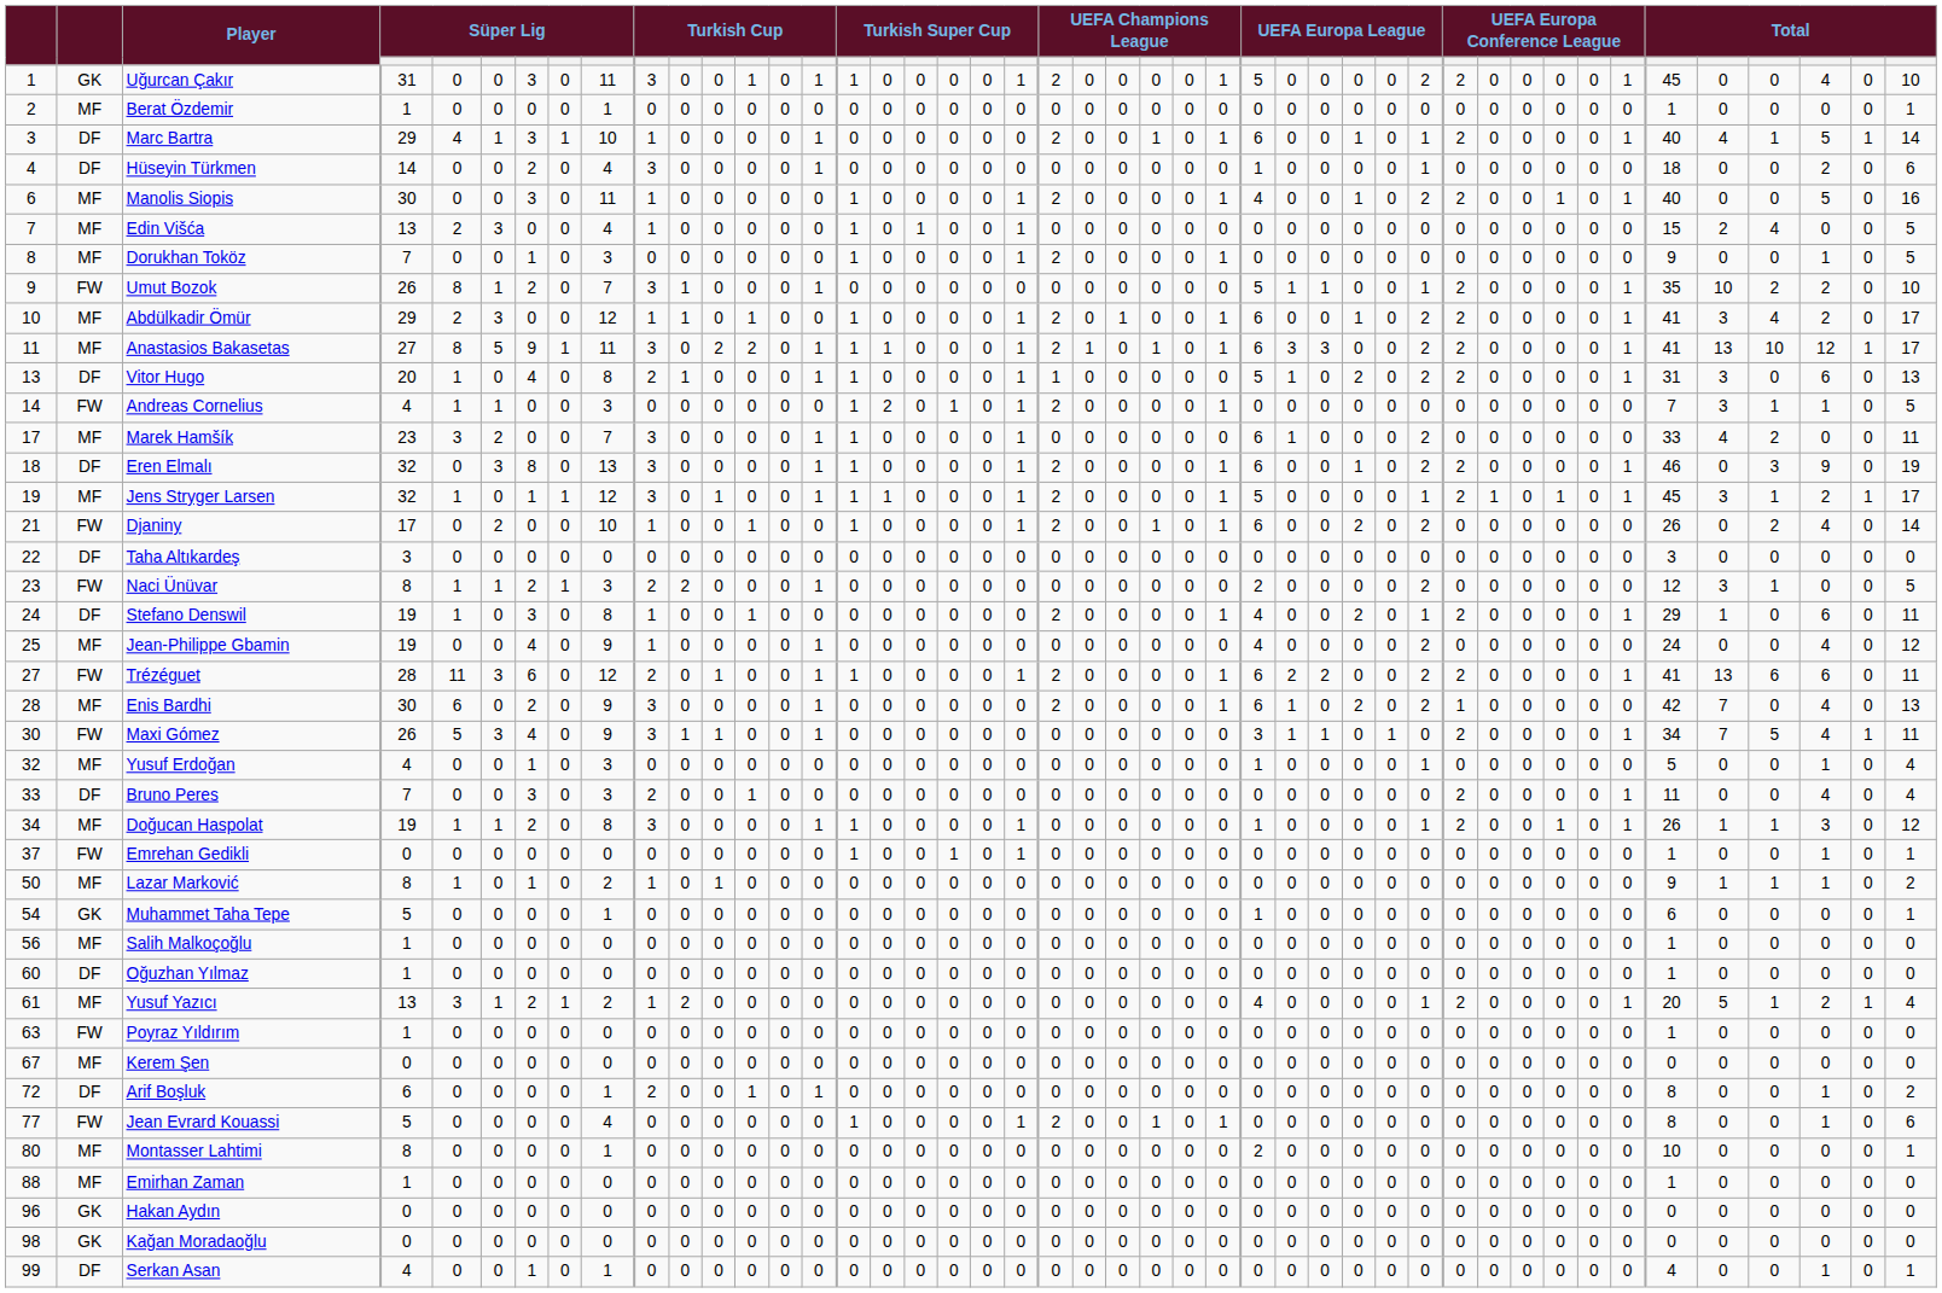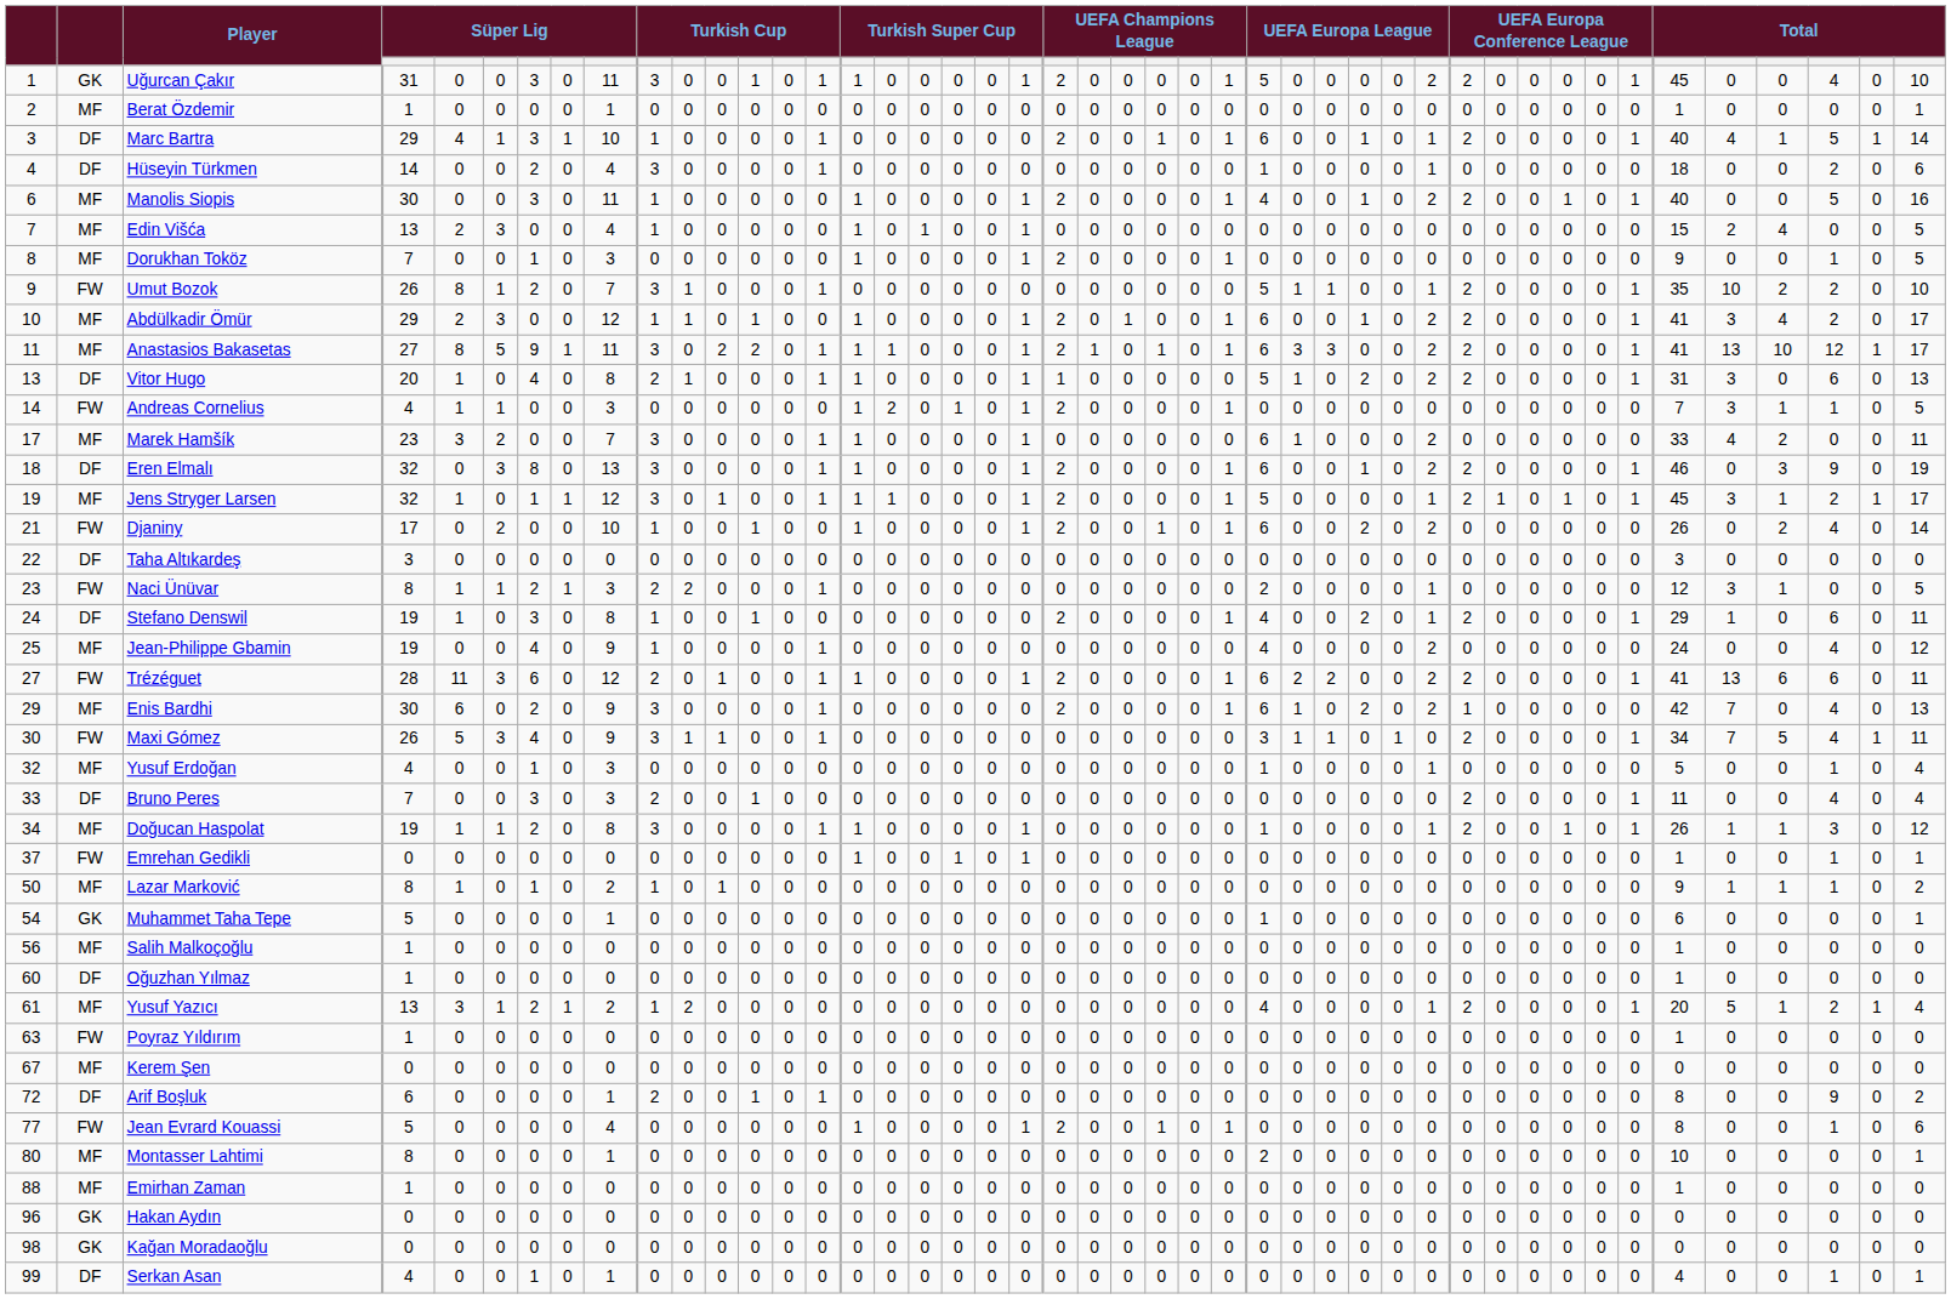Naci Ünüvar | column 33: 2 -> 1
Enis Bardhi | column 1: 28 -> 29
Arif Boşluk | column 43: 1 -> 9
